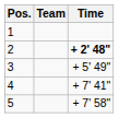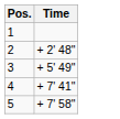- column: Team
2 | Time: bold -> normal
